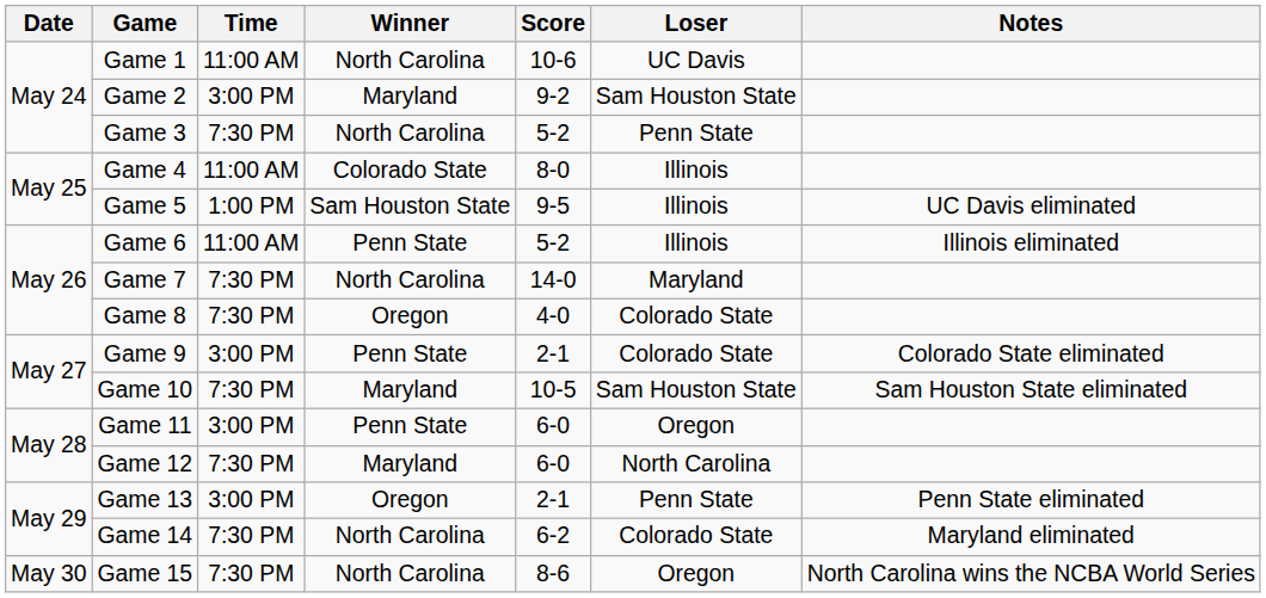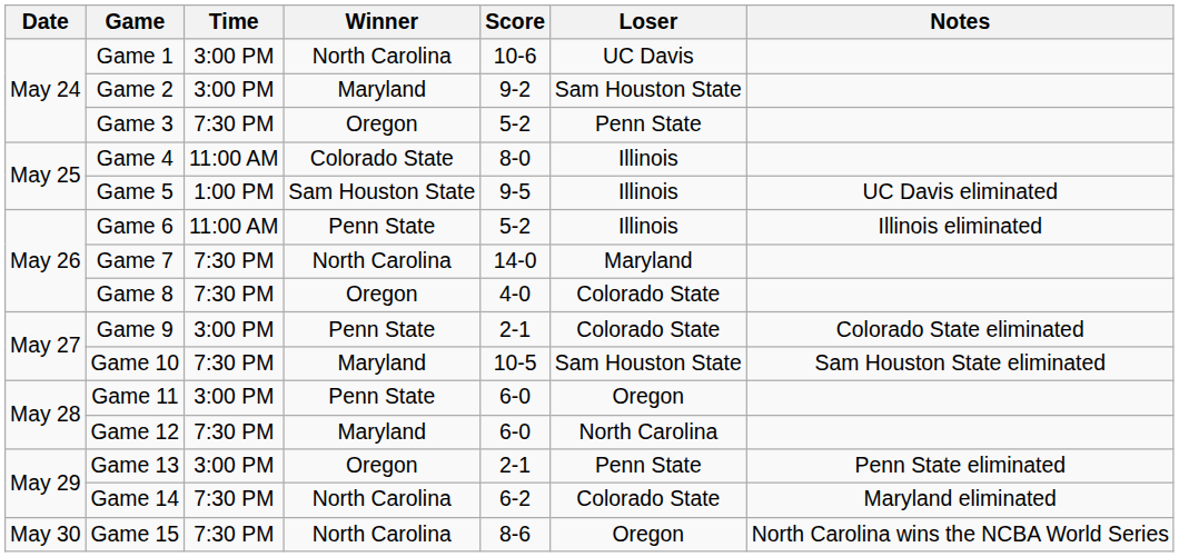Game 1 | Time: 11:00 AM -> 3:00 PM
Game 3 | Winner: North Carolina -> Oregon
